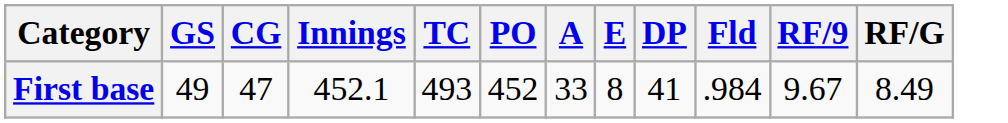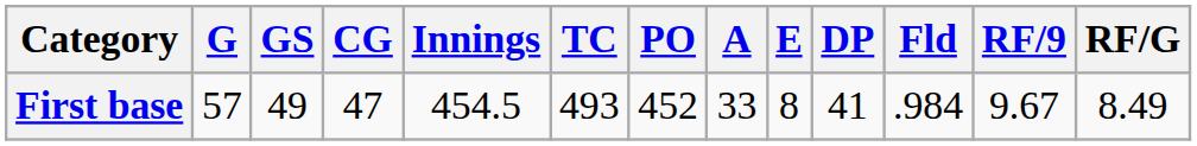+ column: G | 57
First base | Innings: 452.1 -> 454.5
